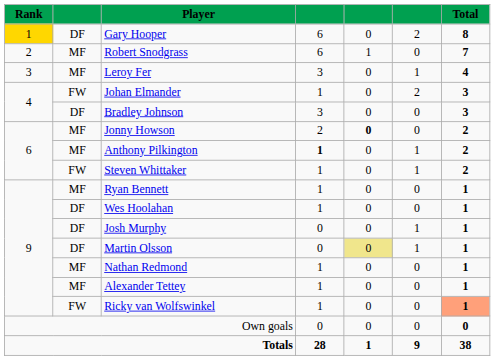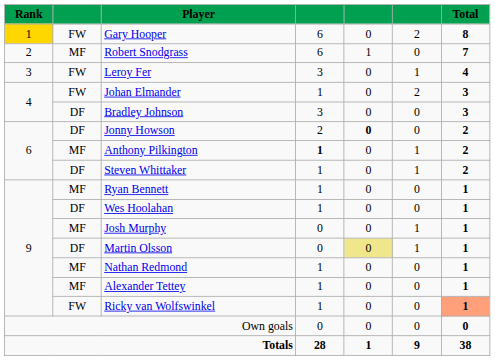Gary Hooper | column 2: DF -> FW
Leroy Fer | column 2: MF -> FW
Jonny Howson | column 2: MF -> DF
Steven Whittaker | column 2: FW -> DF
Josh Murphy | column 2: DF -> MF
